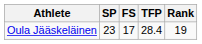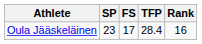Oula Jääskeläinen | Rank: 19 -> 16
